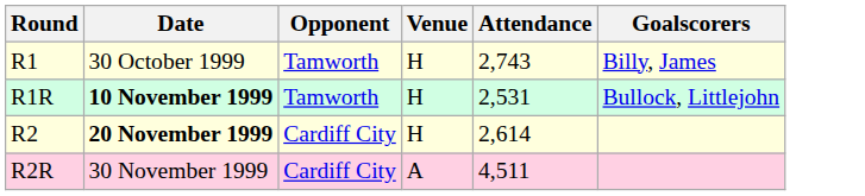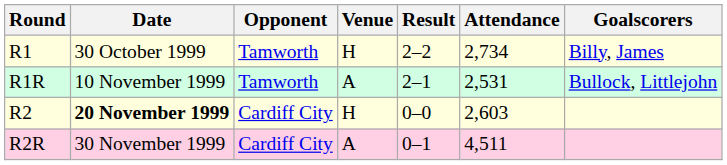+ column: Result | 2–2 | 2–1 | 0–0 | 0–1
R1 | Attendance: 2,743 -> 2,734
R1R | Date: bold -> normal
R1R | Venue: H -> A
R2 | Attendance: 2,614 -> 2,603
